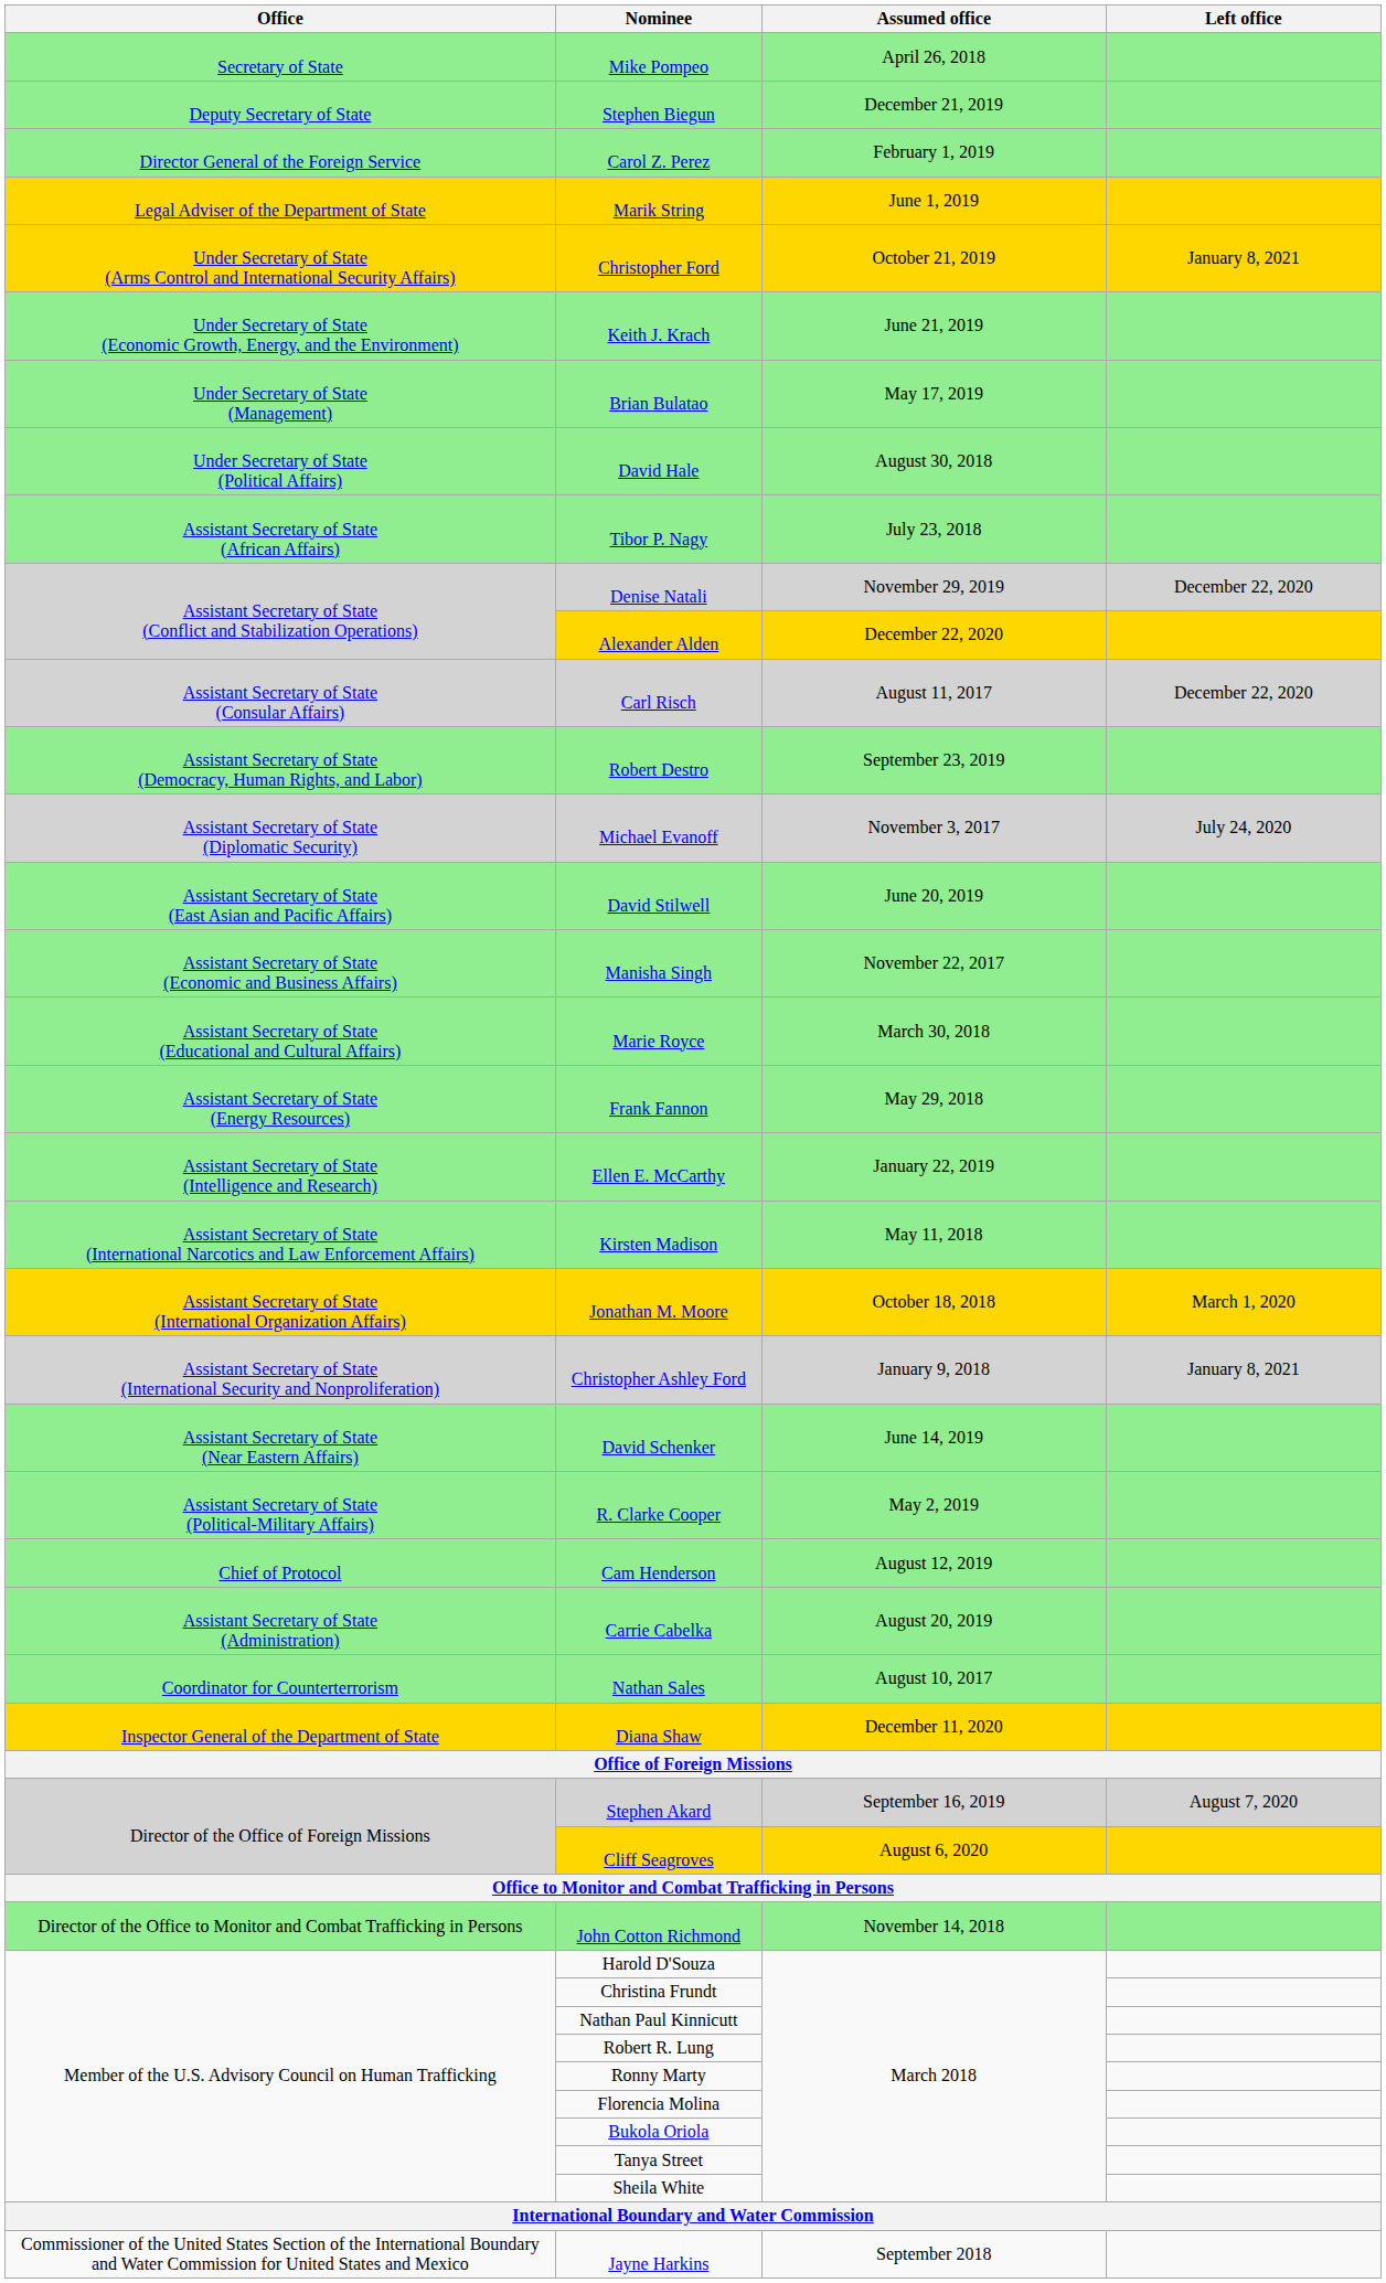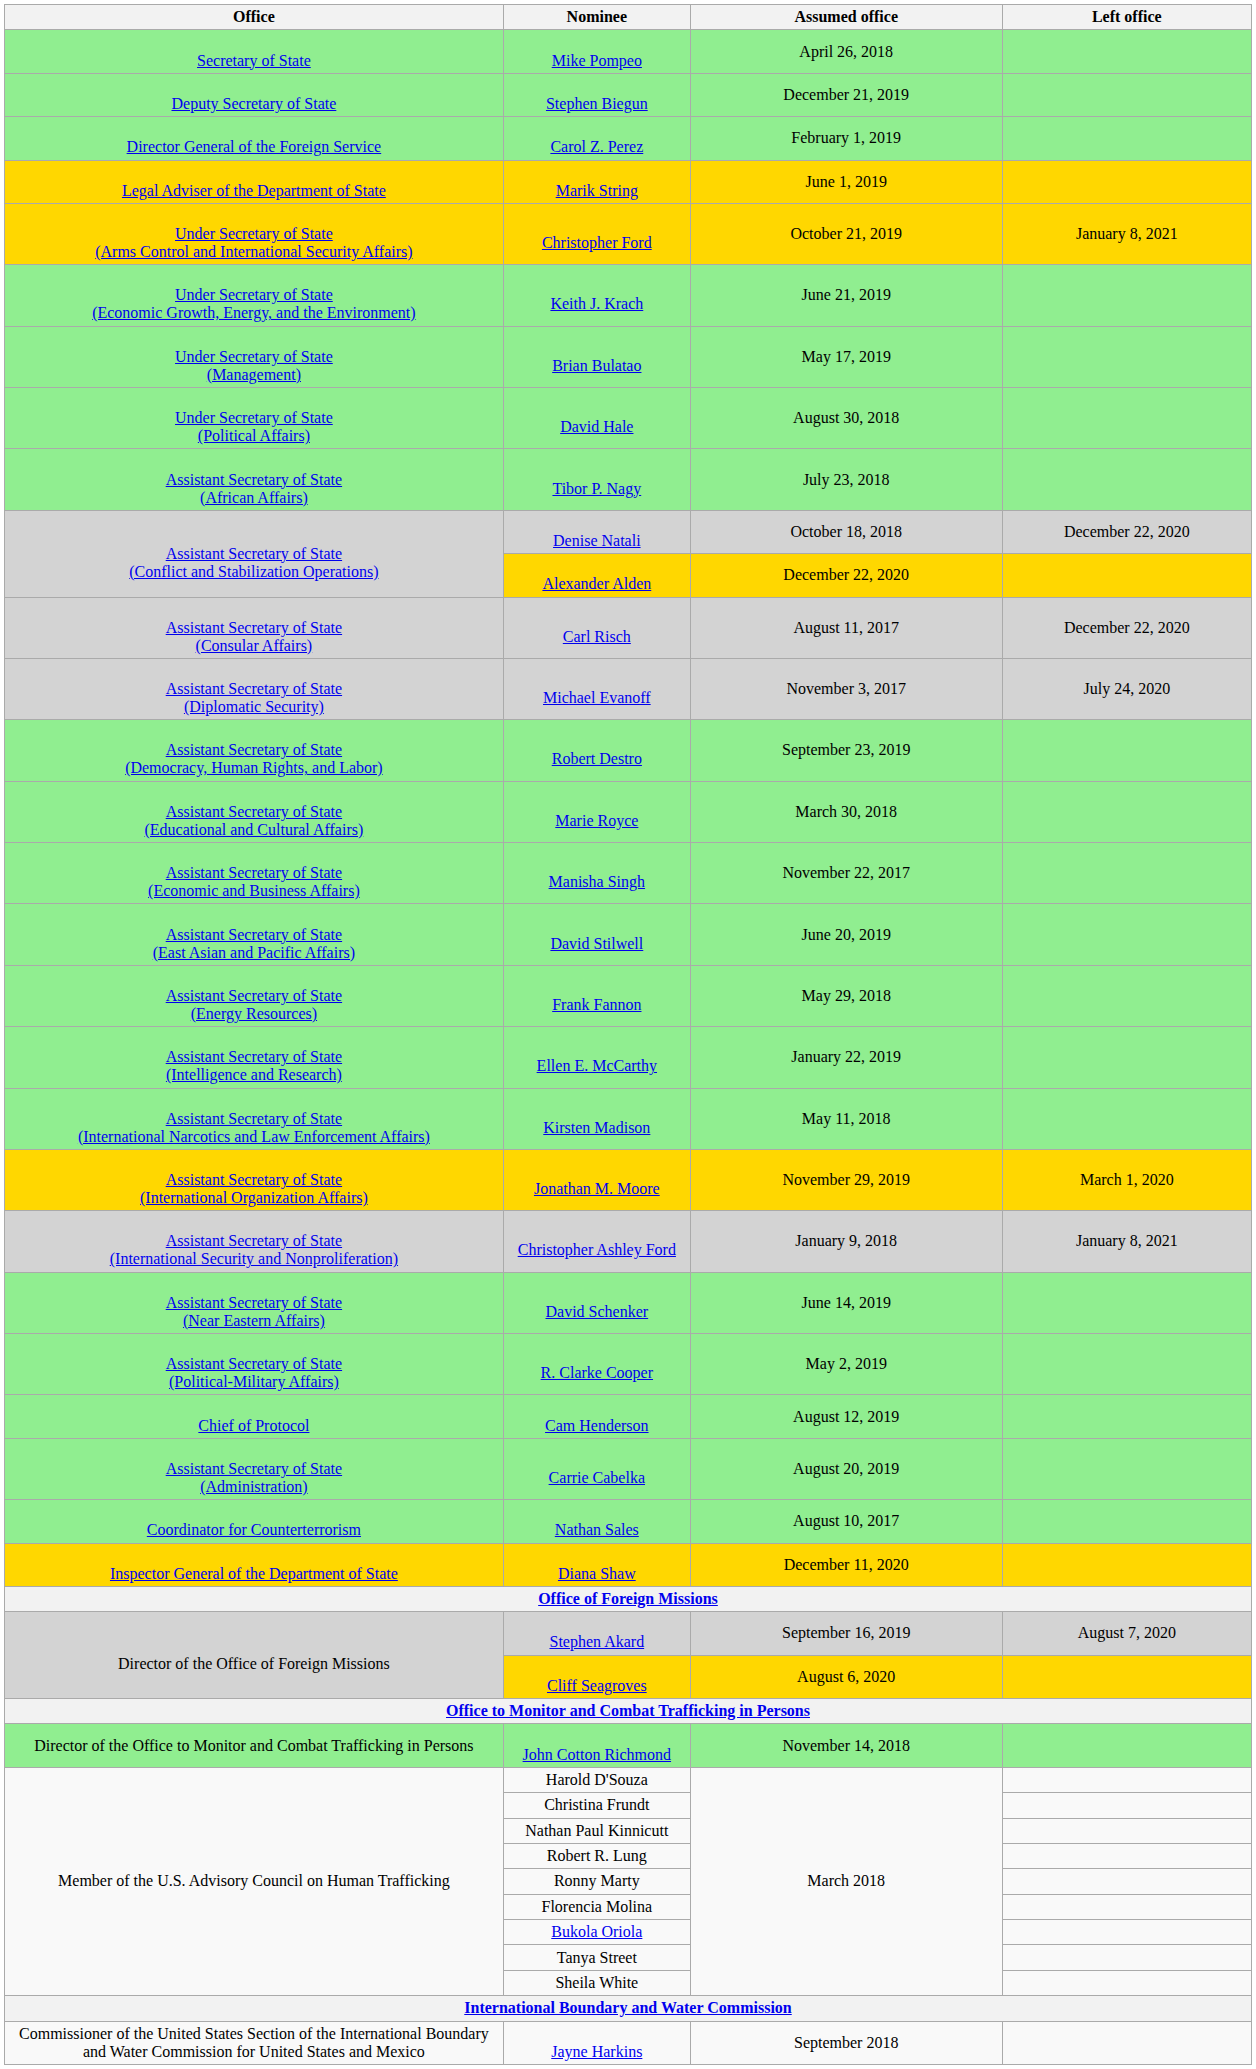Denise Natali | Assumed office: November 29, 2019 -> October 18, 2018
rows swapped: Robert Destro <-> Michael Evanoff
rows swapped: David Stilwell <-> Marie Royce
Jonathan M. Moore | Assumed office: October 18, 2018 -> November 29, 2019
